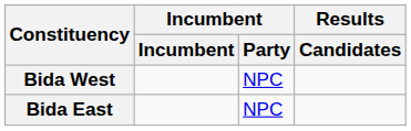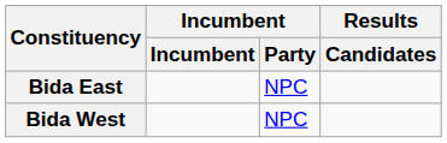rows swapped: Bida East <-> Bida West
